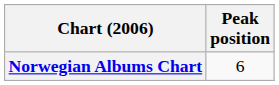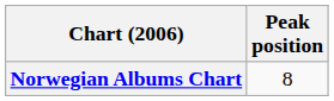Norwegian Albums Chart | Peak position: 6 -> 8
